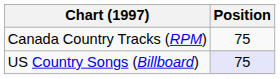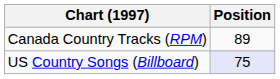Canada Country Tracks (RPM) | Position: 75 -> 89
